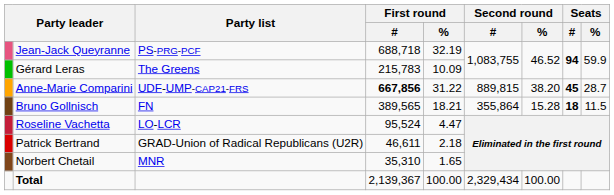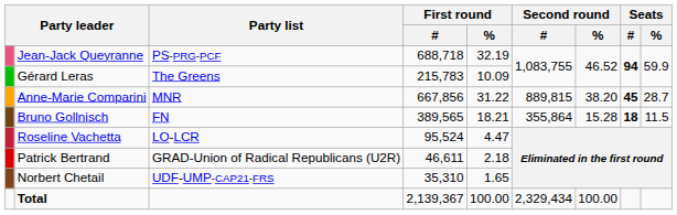Anne-Marie Comparini | Party list: UDF-UMP-CAP21-FRS -> MNR
Anne-Marie Comparini | First round / #: bold -> normal
Norbert Chetail | Party list: MNR -> UDF-UMP-CAP21-FRS
